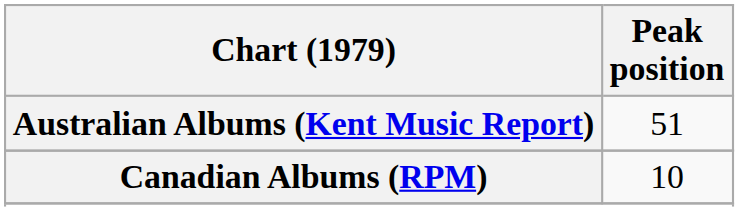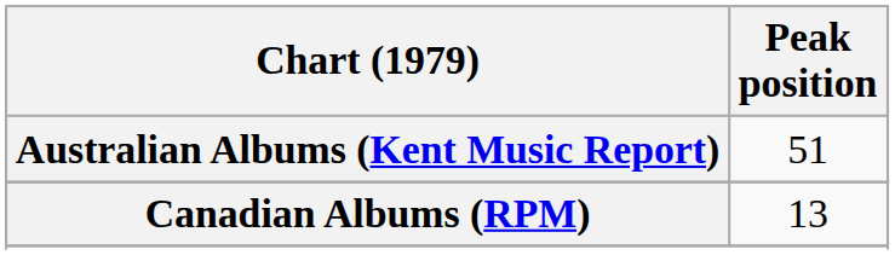Canadian Albums (RPM) | Peak position: 10 -> 13
